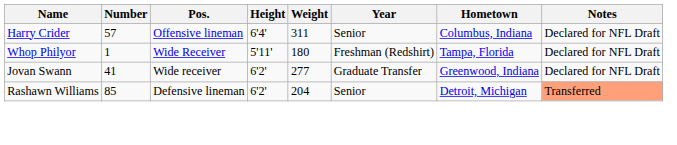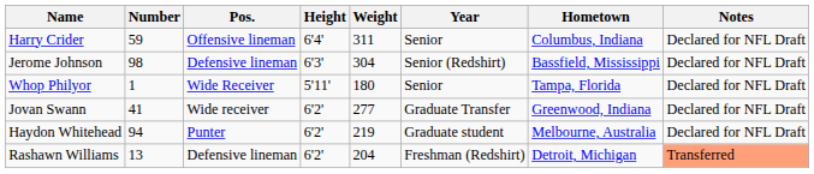Harry Crider | Number: 57 -> 59
+ row: Jerome Johnson | 98 | Defensive lineman | 6'3' | 304 | Senior (Redshirt) | Bassfield, Mississippi | Declared for NFL Draft
Whop Philyor | Year: Freshman (Redshirt) -> Senior
+ row: Haydon Whitehead | 94 | Punter | 6'2' | 219 | Graduate student | Melbourne, Australia | Declared for NFL Draft
Rashawn Williams | Number: 85 -> 13
Rashawn Williams | Year: Senior -> Freshman (Redshirt)
